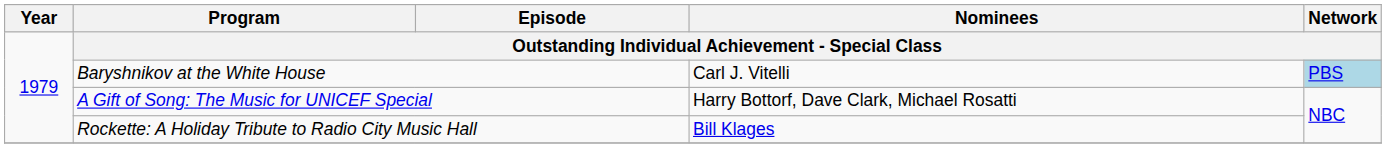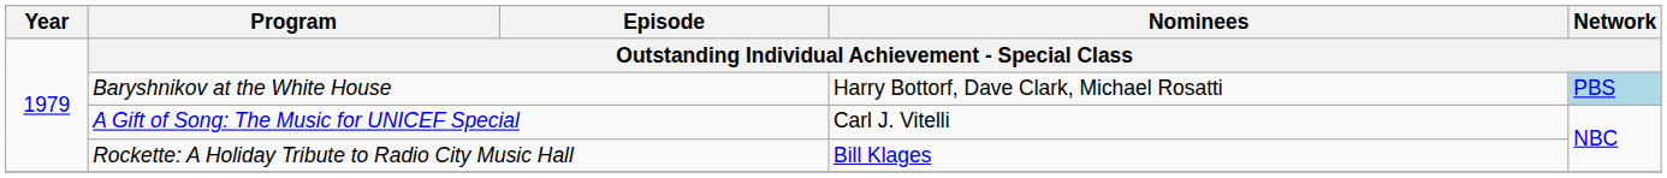Baryshnikov at the White House | Nominees: Carl J. Vitelli -> Harry Bottorf, Dave Clark, Michael Rosatti
A Gift of Song: The Music for UNICEF Special | Nominees: Harry Bottorf, Dave Clark, Michael Rosatti -> Carl J. Vitelli
